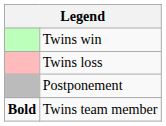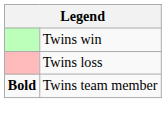- row: Postponement
